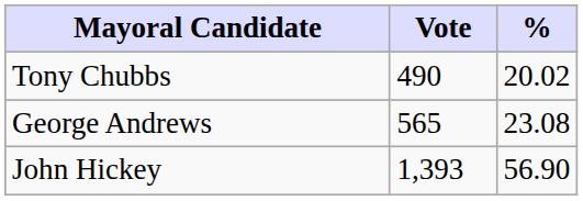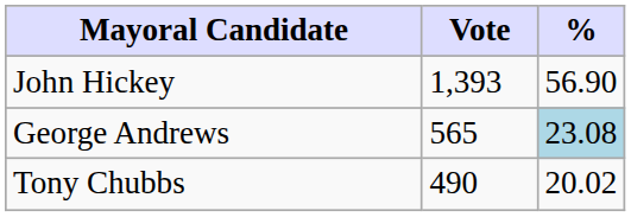rows swapped: John Hickey <-> Tony Chubbs
George Andrews | %: no background -> lightblue background
